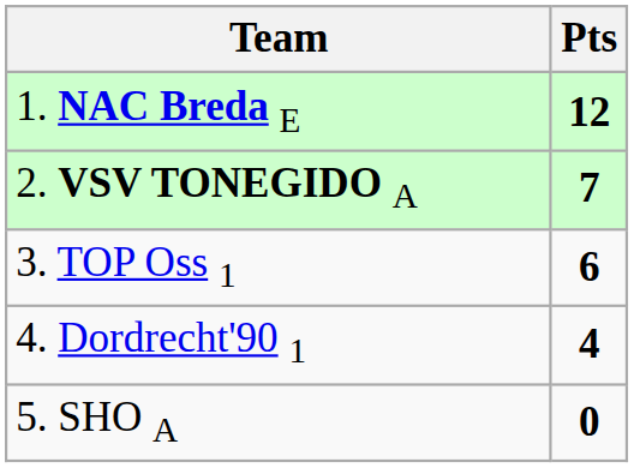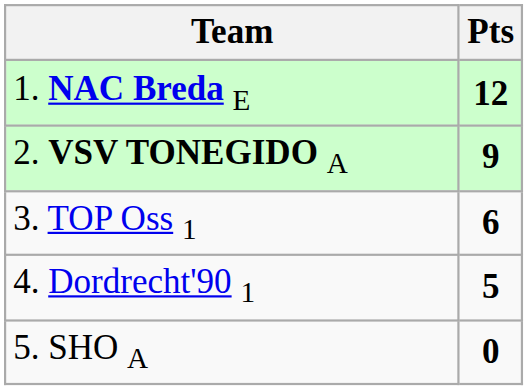2. VSV TONEGIDO A | Pts: 7 -> 9
4. Dordrecht'90 1 | Pts: 4 -> 5
